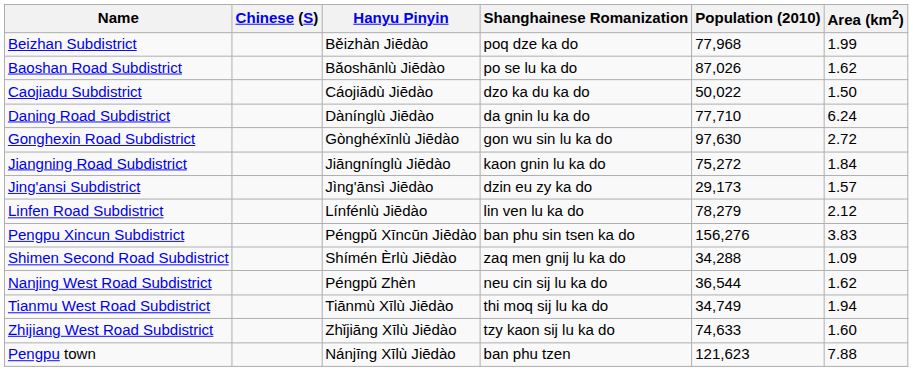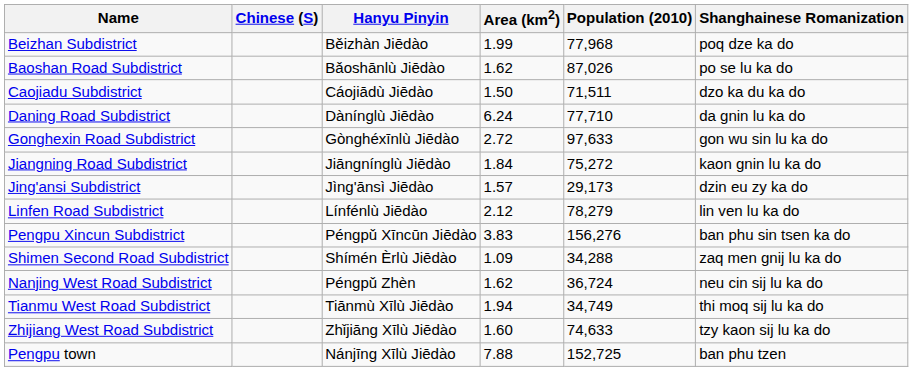columns swapped: Shanghainese Romanization <-> Area (km2)
Caojiadu Subdistrict | Population (2010): 50,022 -> 71,511
Gonghexin Road Subdistrict | Population (2010): 97,630 -> 97,633
Nanjing West Road Subdistrict | Population (2010): 36,544 -> 36,724
Pengpu town | Population (2010): 121,623 -> 152,725
